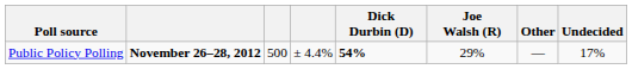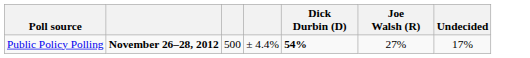- column: Other | —
Public Policy Polling | Joe Walsh (R): 29% -> 27%
